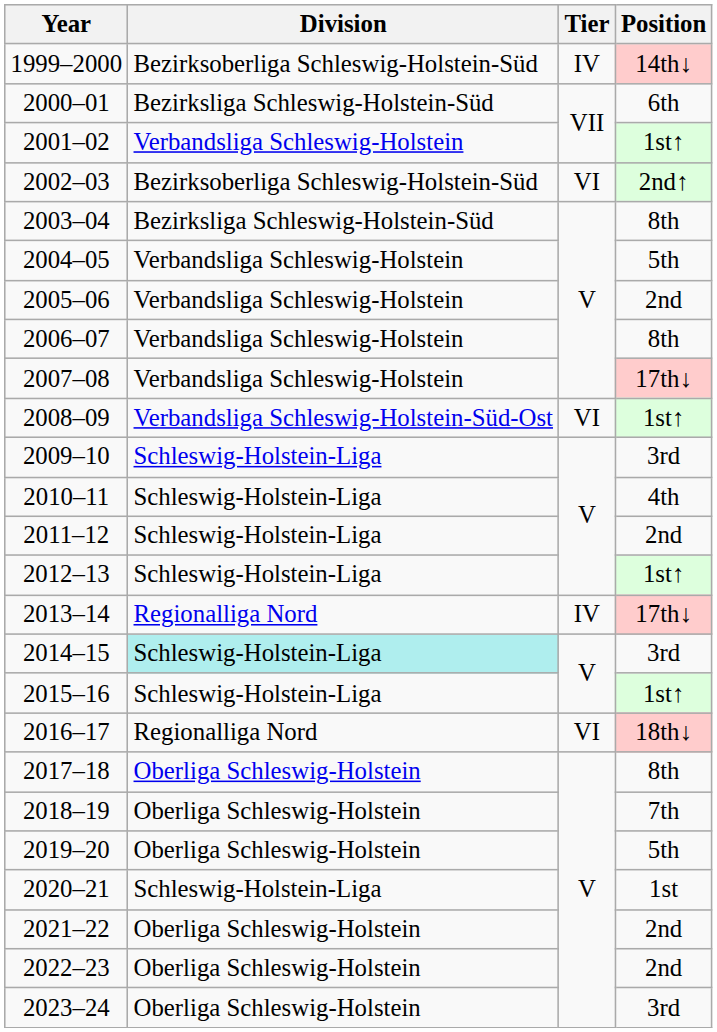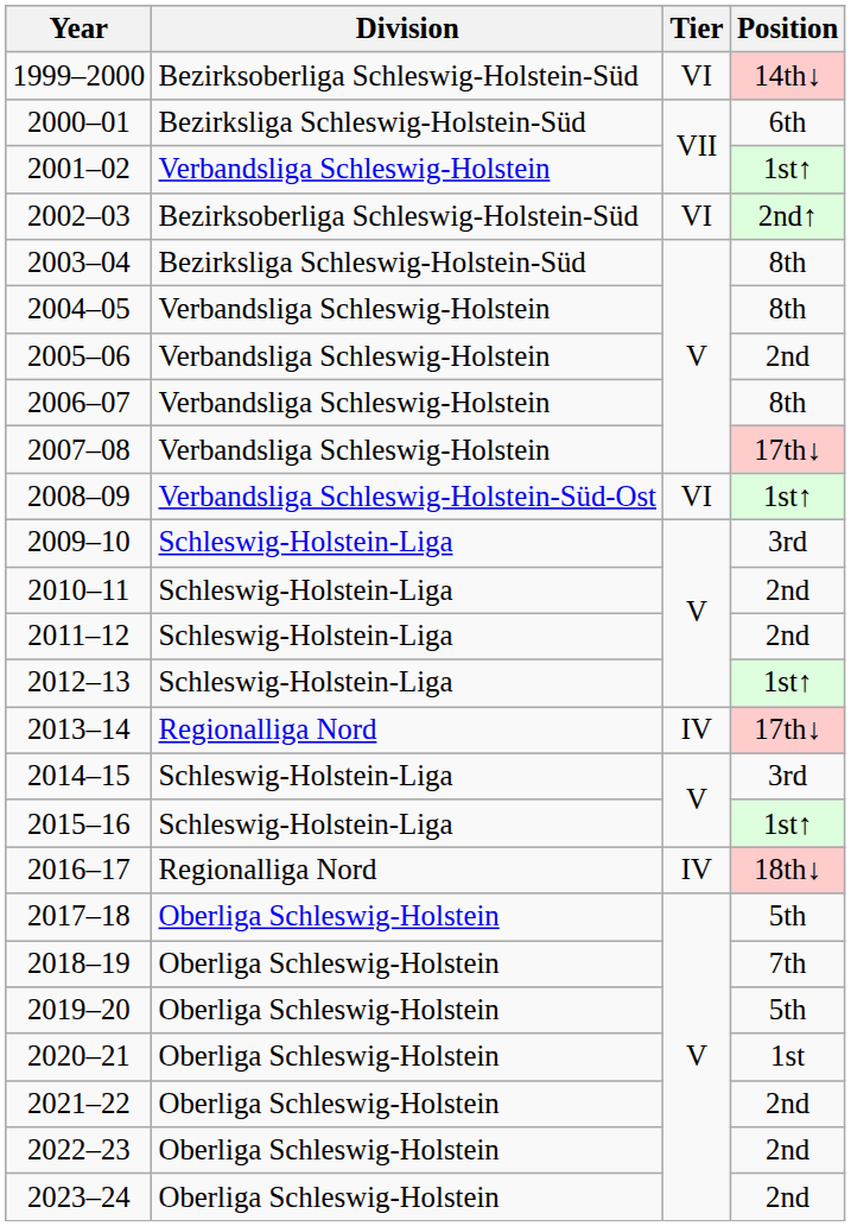1999–2000 | Tier: IV -> VI
2004–05 | Position: 5th -> 8th
2010–11 | Position: 4th -> 2nd
2014–15 | Division: paleturquoise background -> no background
2016–17 | Tier: VI -> IV
2017–18 | Position: 8th -> 5th
2020–21 | Division: Schleswig-Holstein-Liga -> Oberliga Schleswig-Holstein
2023–24 | Position: 3rd -> 2nd
